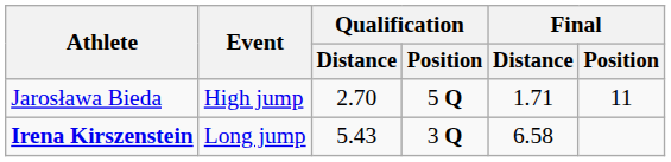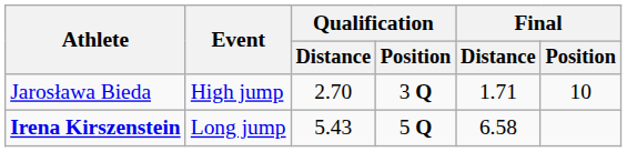Jarosława Bieda | Qualification / Position: 5 Q -> 3 Q
Jarosława Bieda | Final / Position: 11 -> 10
Irena Kirszenstein | Qualification / Position: 3 Q -> 5 Q
